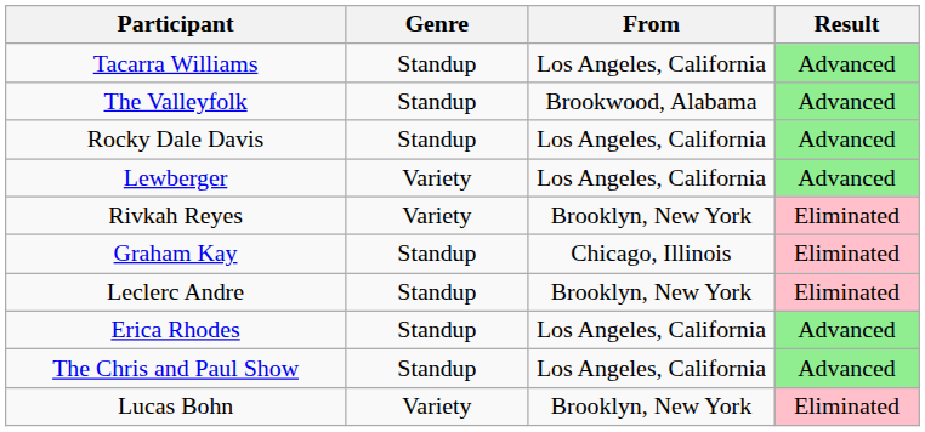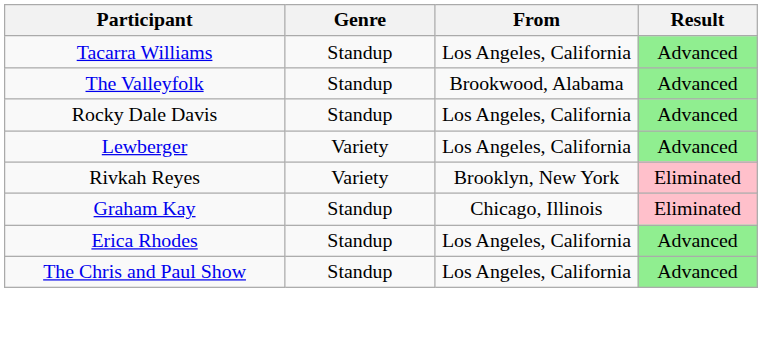- row: Leclerc Andre | Standup | Brooklyn, New York | Eliminated
- row: Lucas Bohn | Variety | Brooklyn, New York | Eliminated
